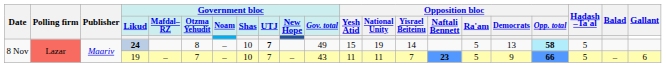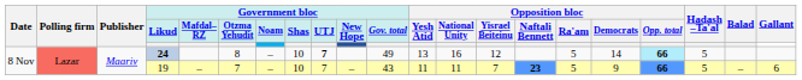24 | Opposition bloc / Yesh Atid: 15 -> 13
24 | Opposition bloc / National Unity: 19 -> 16
24 | Opposition bloc / Yisrael Beiteinu: 14 -> 12
24 | Opposition bloc / Democrats: 13 -> 14
24 | Opposition bloc / Opp. total: 58 -> 66
